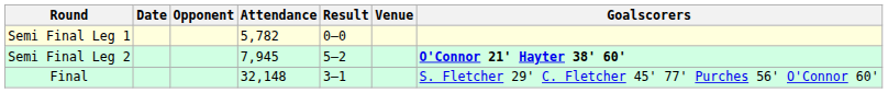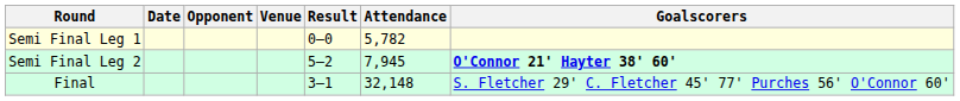columns swapped: Venue <-> Attendance
